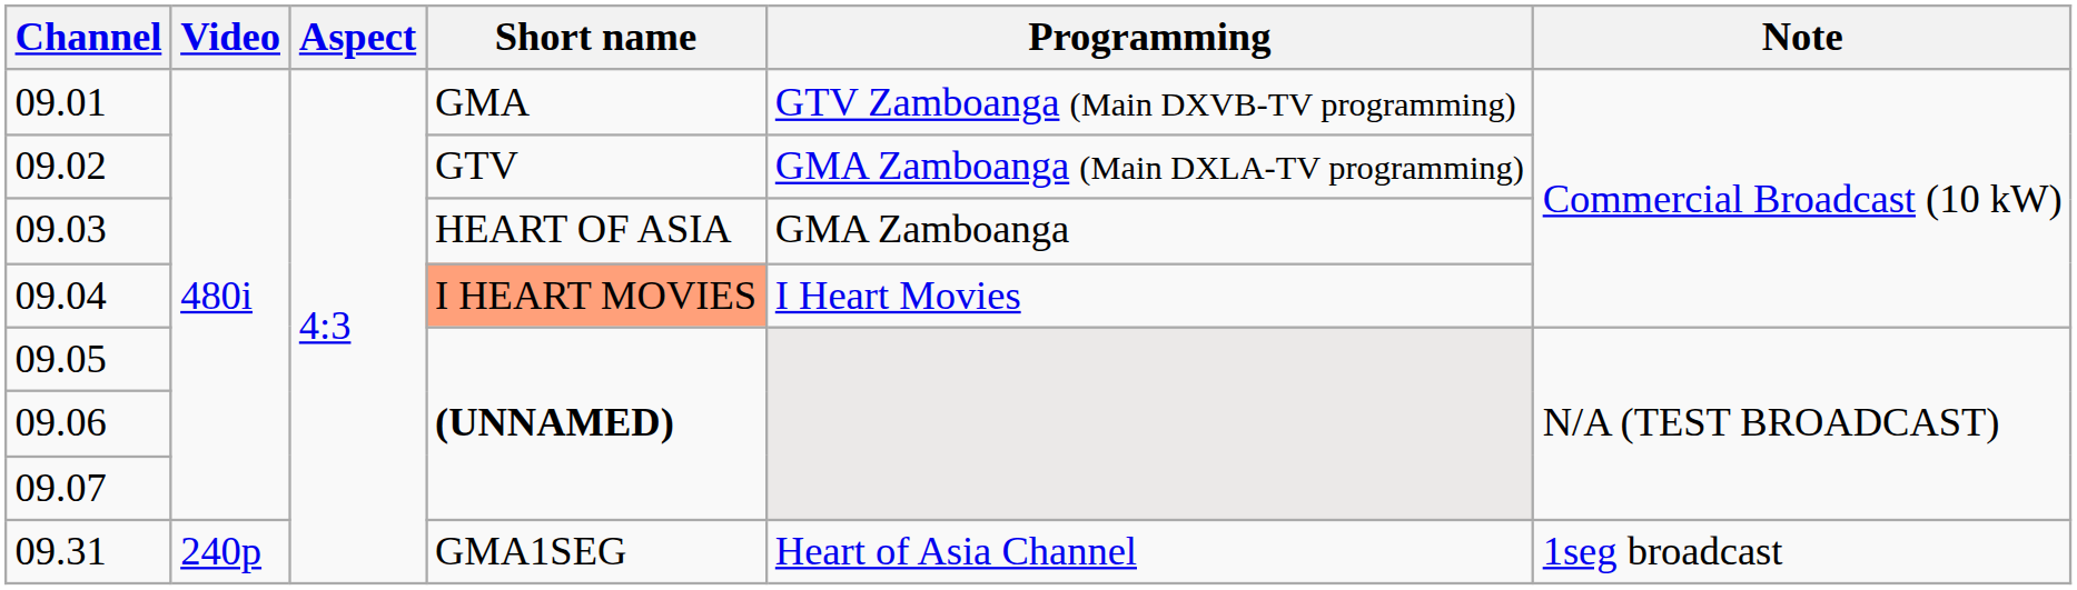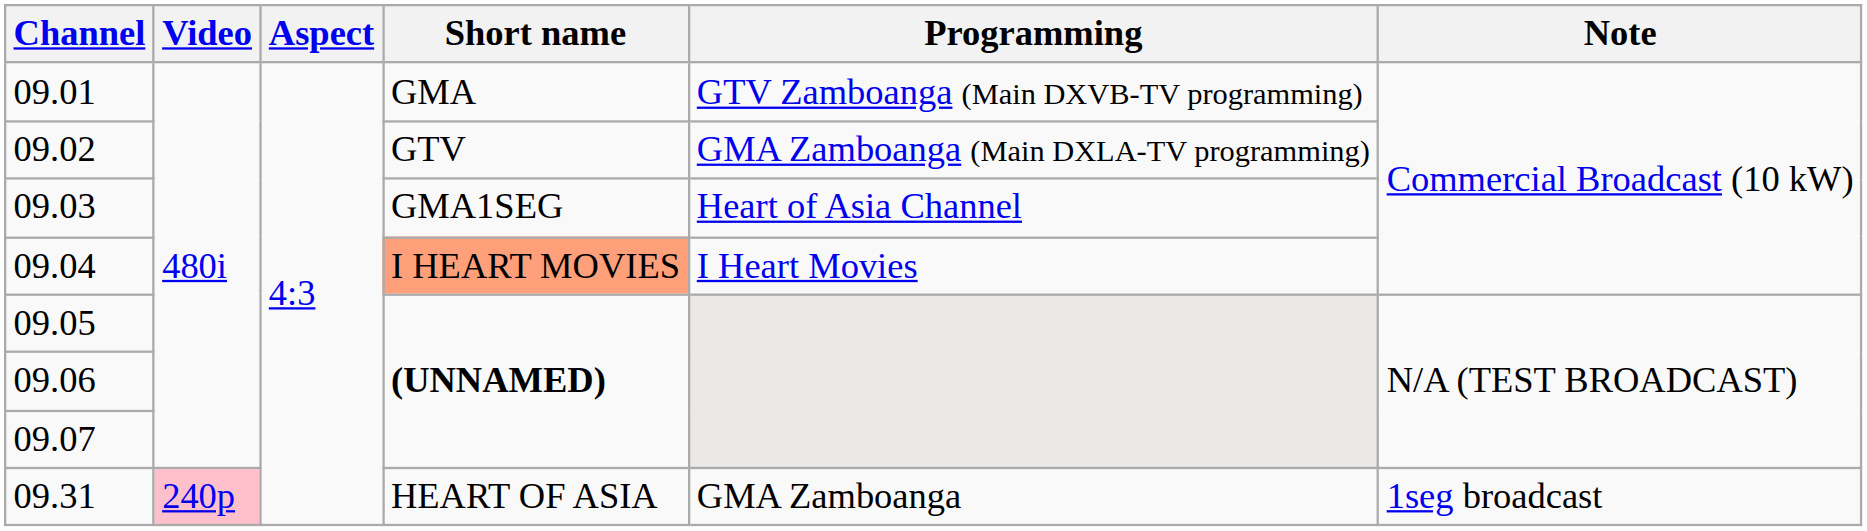09.03 | Short name: HEART OF ASIA -> GMA1SEG
09.03 | Programming: GMA Zamboanga -> Heart of Asia Channel
09.31 | Video: no background -> pink background
09.31 | Short name: GMA1SEG -> HEART OF ASIA
09.31 | Programming: Heart of Asia Channel -> GMA Zamboanga
